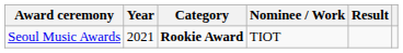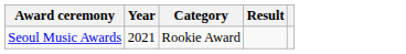- column: Nominee / Work | TIOT
Seoul Music Awards | Category: bold -> normal
